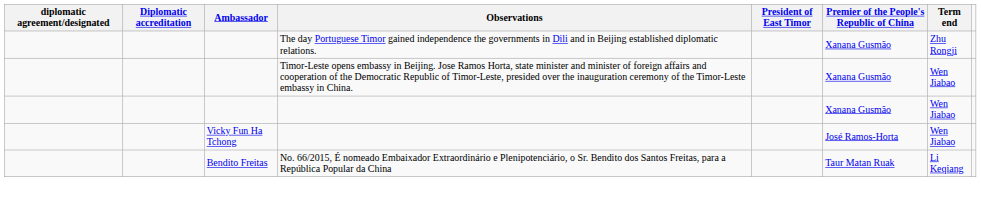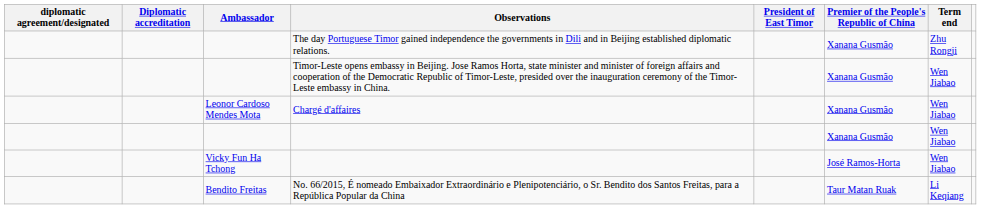+ row: Leonor Cardoso Mendes Mota | Chargé d'affaires | Xanana Gusmão | Wen Jiabao
